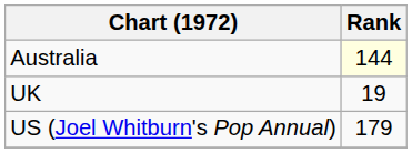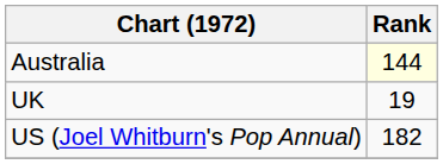US (Joel Whitburn's Pop Annual) | Rank: 179 -> 182
